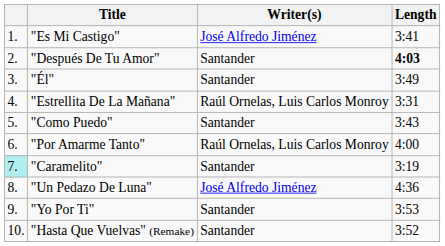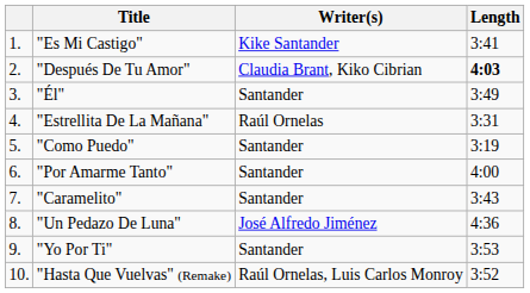"Es Mi Castigo" | Writer(s): José Alfredo Jiménez -> Kike Santander
"Después De Tu Amor" | Writer(s): Santander -> Claudia Brant, Kiko Cibrian
"Estrellita De La Mañana" | Writer(s): Raúl Ornelas, Luis Carlos Monroy -> Raúl Ornelas
"Como Puedo" | Length: 3:43 -> 3:19
"Por Amarme Tanto" | Writer(s): Raúl Ornelas, Luis Carlos Monroy -> Santander
"Caramelito" | column 1: paleturquoise background -> no background
"Caramelito" | Length: 3:19 -> 3:43
"Hasta Que Vuelvas" (Remake) | Writer(s): Santander -> Raúl Ornelas, Luis Carlos Monroy
